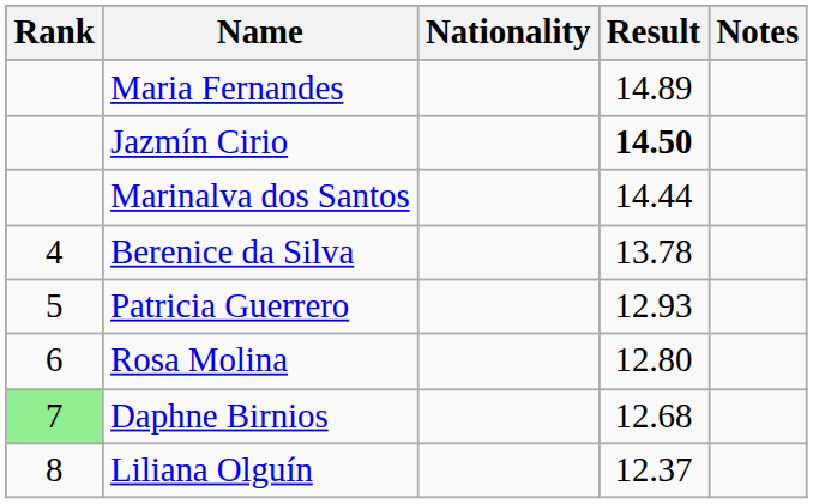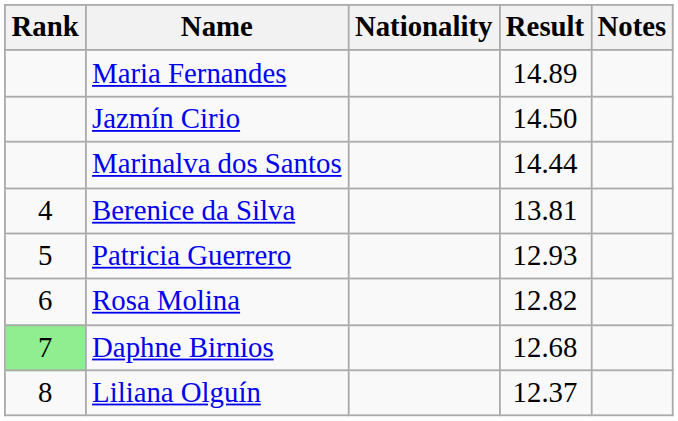Jazmín Cirio | Result: bold -> normal
Berenice da Silva | Result: 13.78 -> 13.81
Rosa Molina | Result: 12.80 -> 12.82
